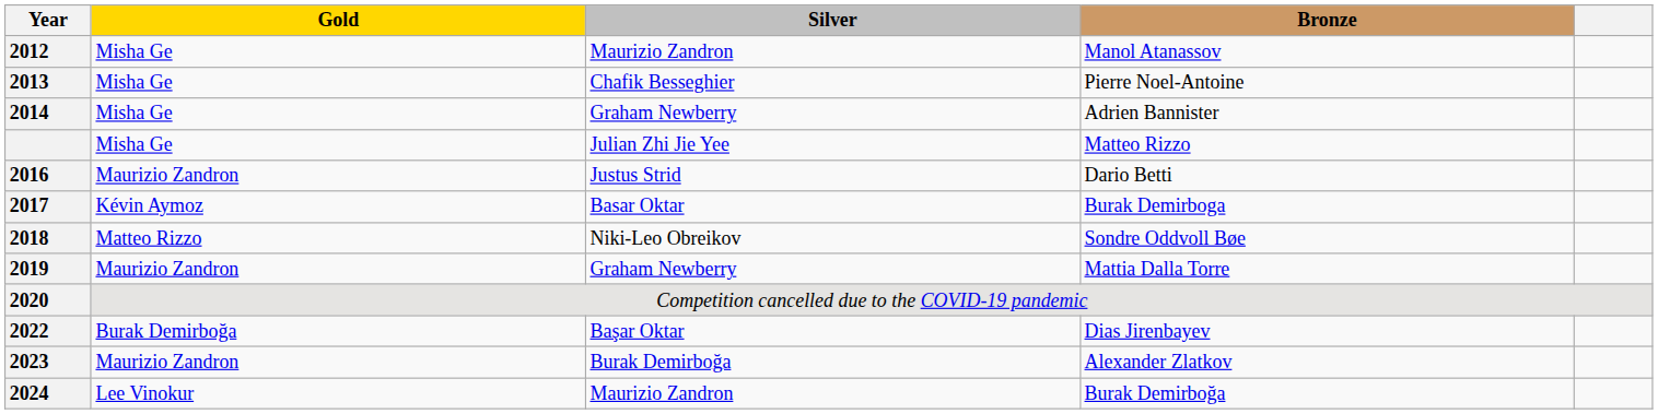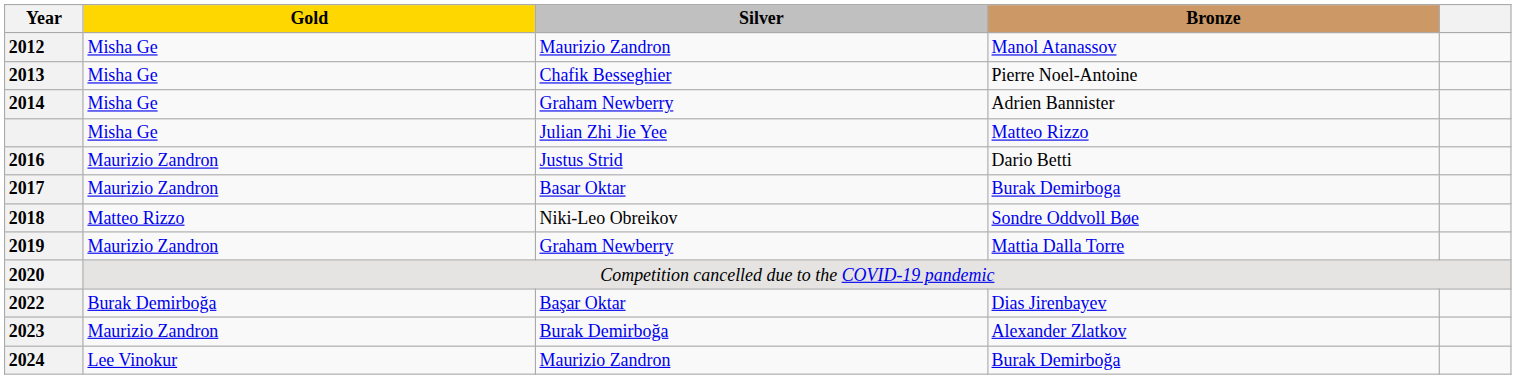2017 | Gold: Kévin Aymoz -> Maurizio Zandron
